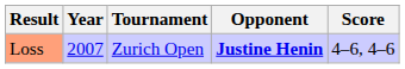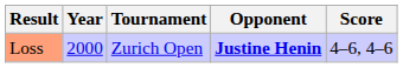Loss | Year: 2007 -> 2000
